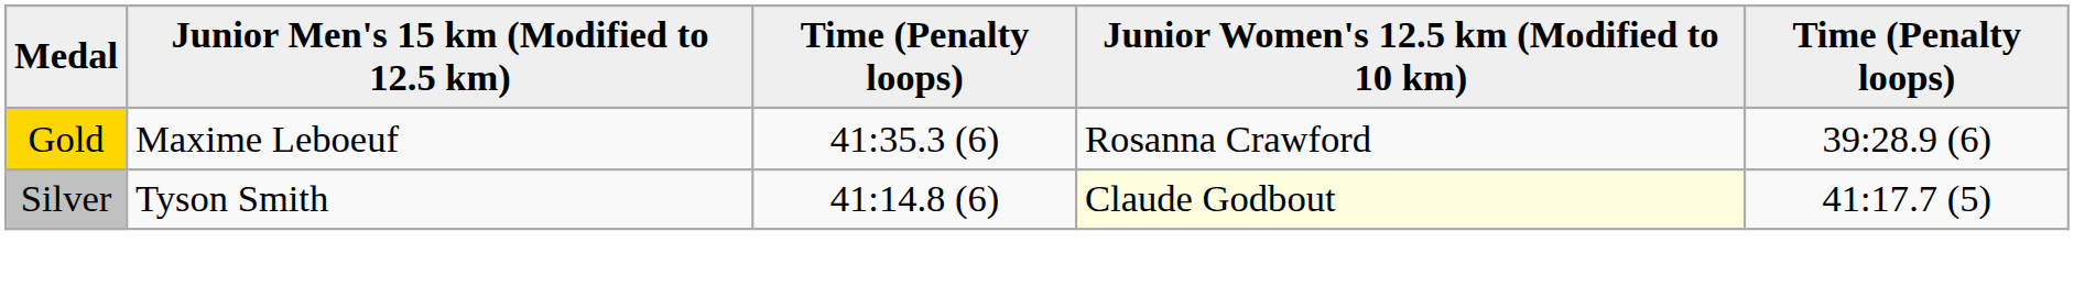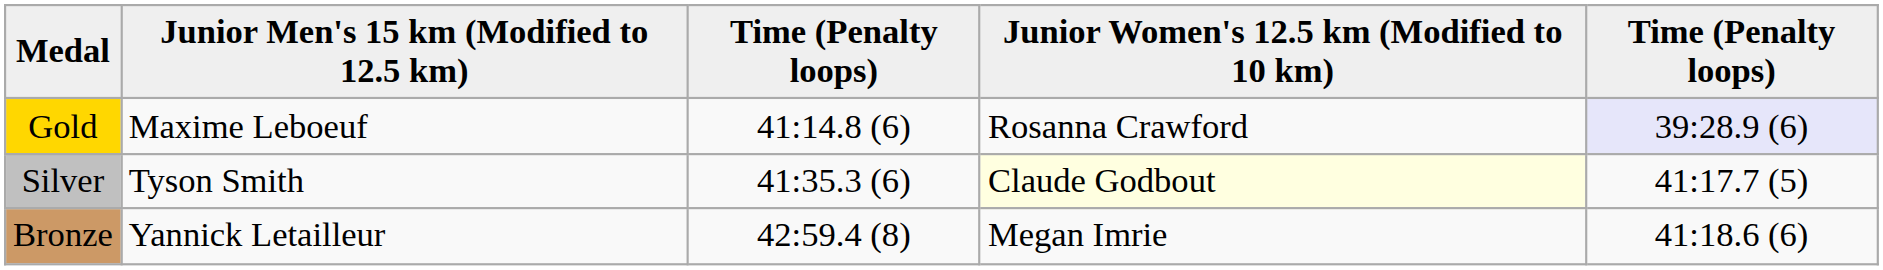Gold | column 3: 41:35.3 (6) -> 41:14.8 (6)
Gold | column 5: no background -> lavender background
Silver | column 3: 41:14.8 (6) -> 41:35.3 (6)
+ row: Bronze | Yannick Letailleur | 42:59.4 (8) | Megan Imrie | 41:18.6 (6)
